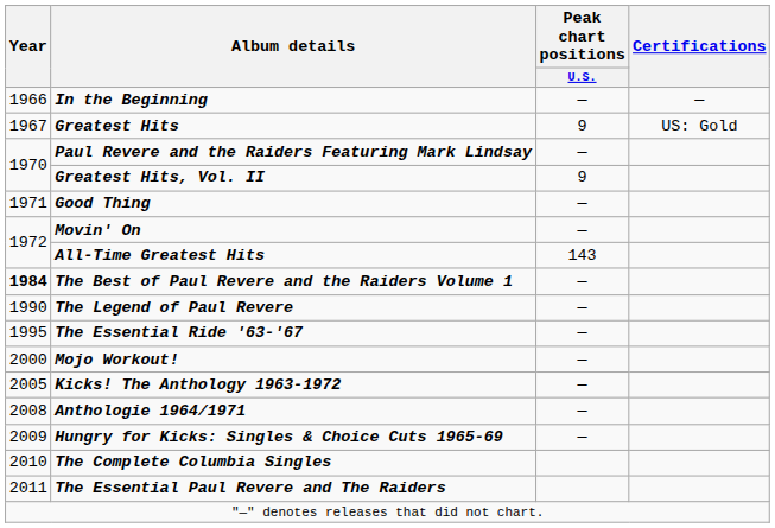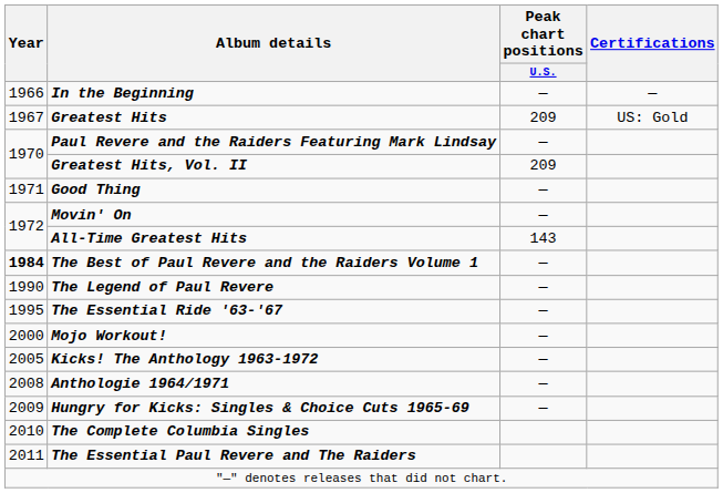Greatest Hits | Peak chart positions / U.S.: 9 -> 209
Greatest Hits, Vol. II | Peak chart positions / U.S.: 9 -> 209
